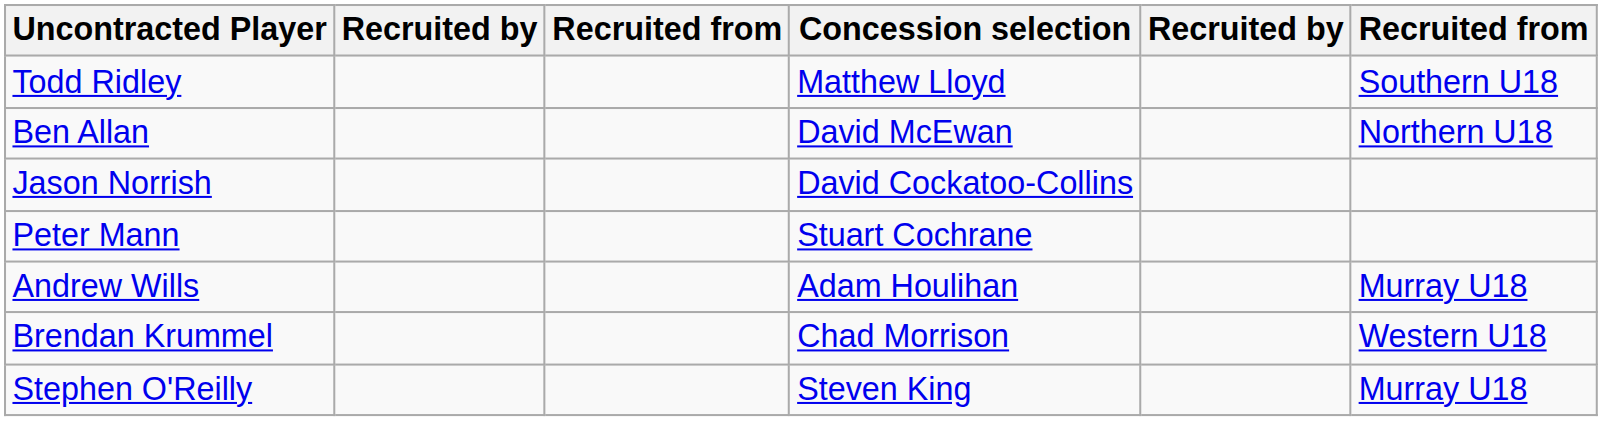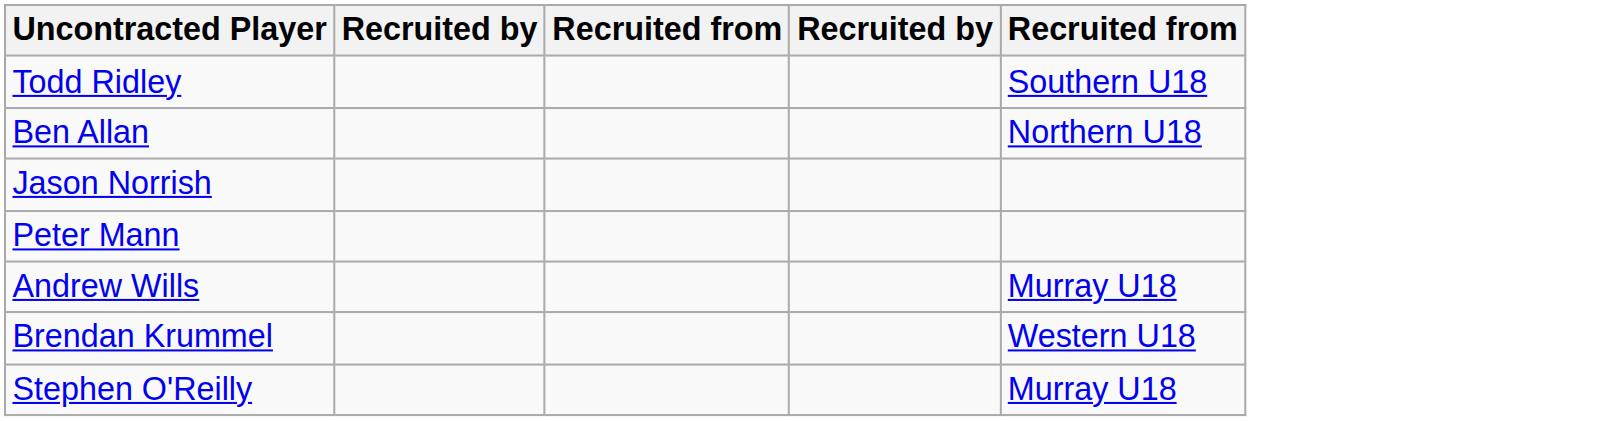- column: Concession selection | Matthew Lloyd | David McEwan | David Cockatoo-Collins | Stuart Cochrane | Adam Houlihan | Chad Morrison | Steven King
